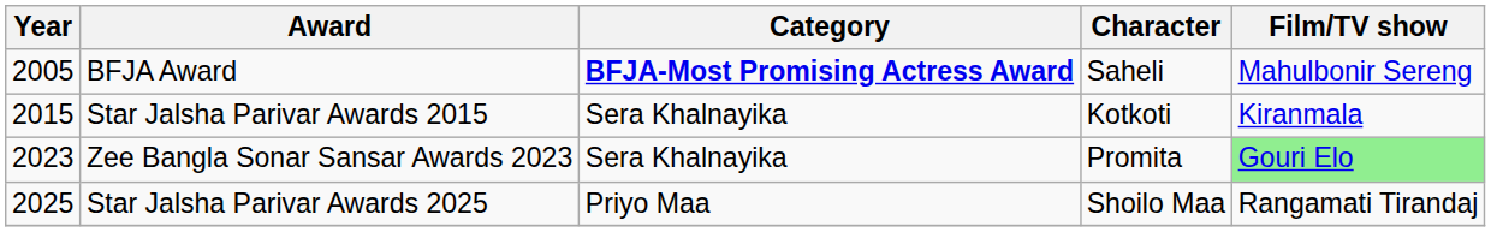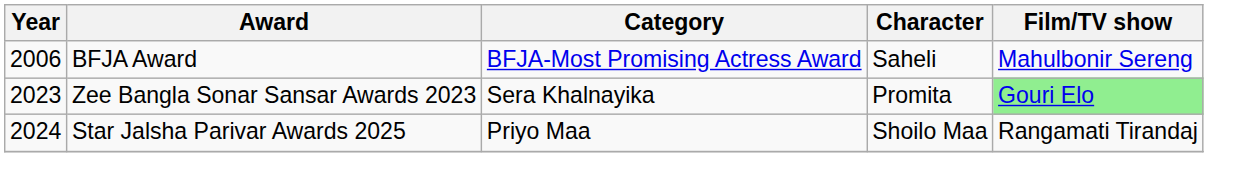BFJA Award | Year: 2005 -> 2006
BFJA Award | Category: bold -> normal
- row: 2015 | Star Jalsha Parivar Awards 2015 | Sera Khalnayika | Kotkoti | Kiranmala
Star Jalsha Parivar Awards 2025 | Year: 2025 -> 2024
